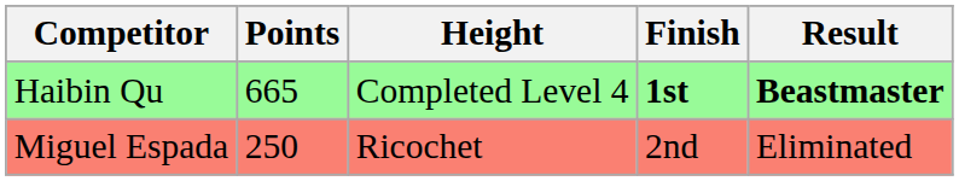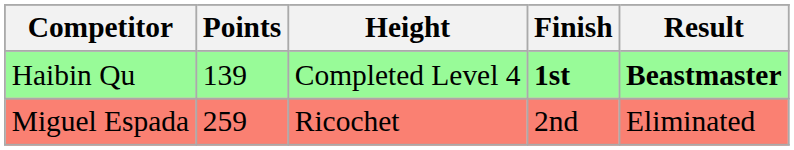Haibin Qu | Points: 665 -> 139
Miguel Espada | Points: 250 -> 259
